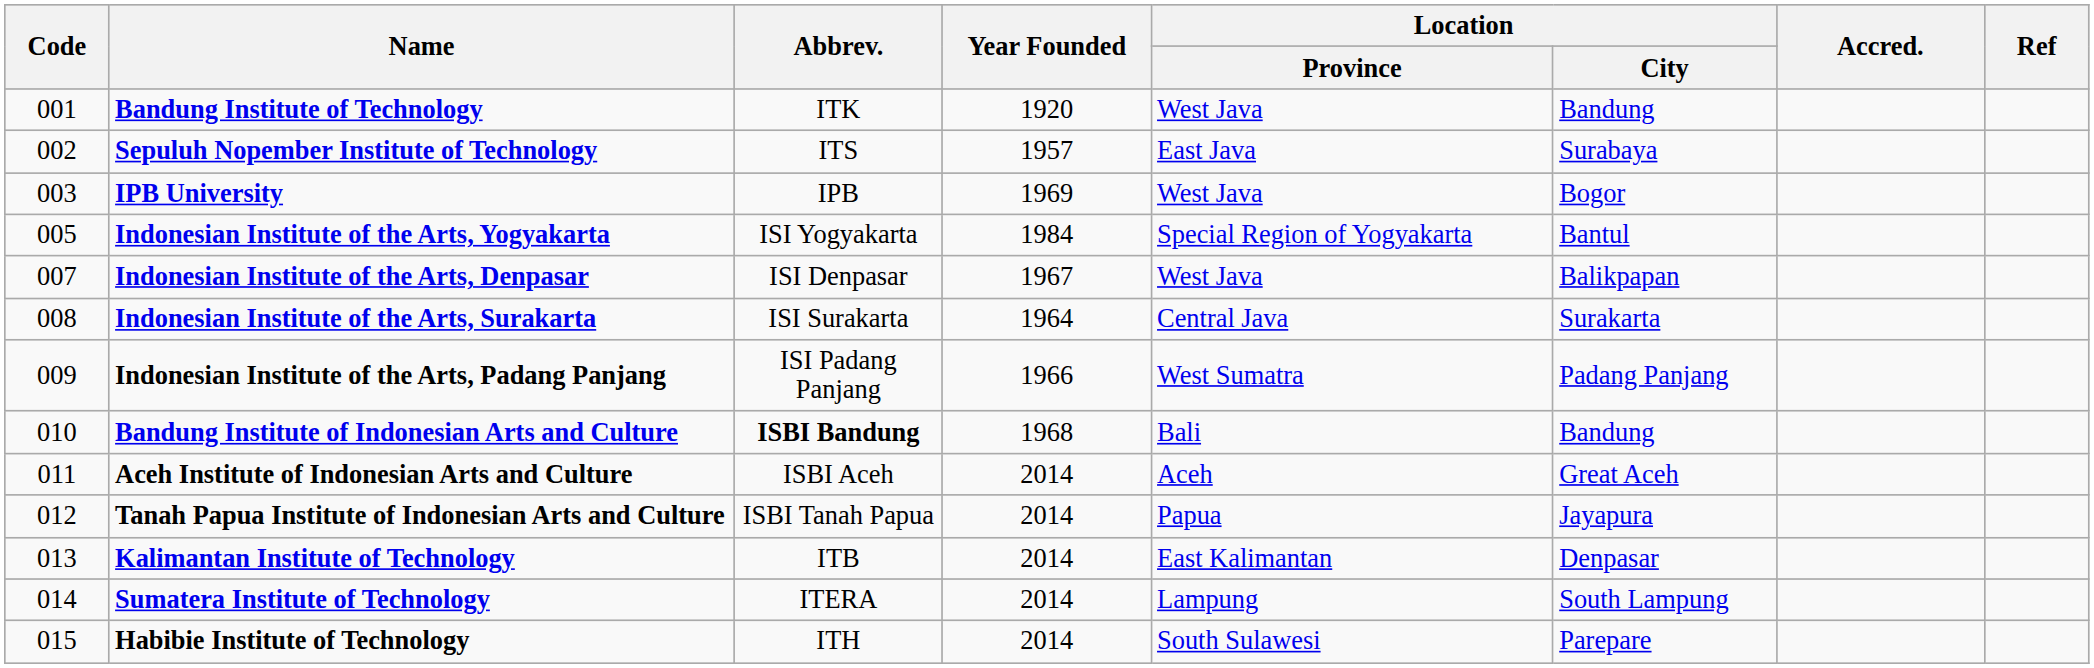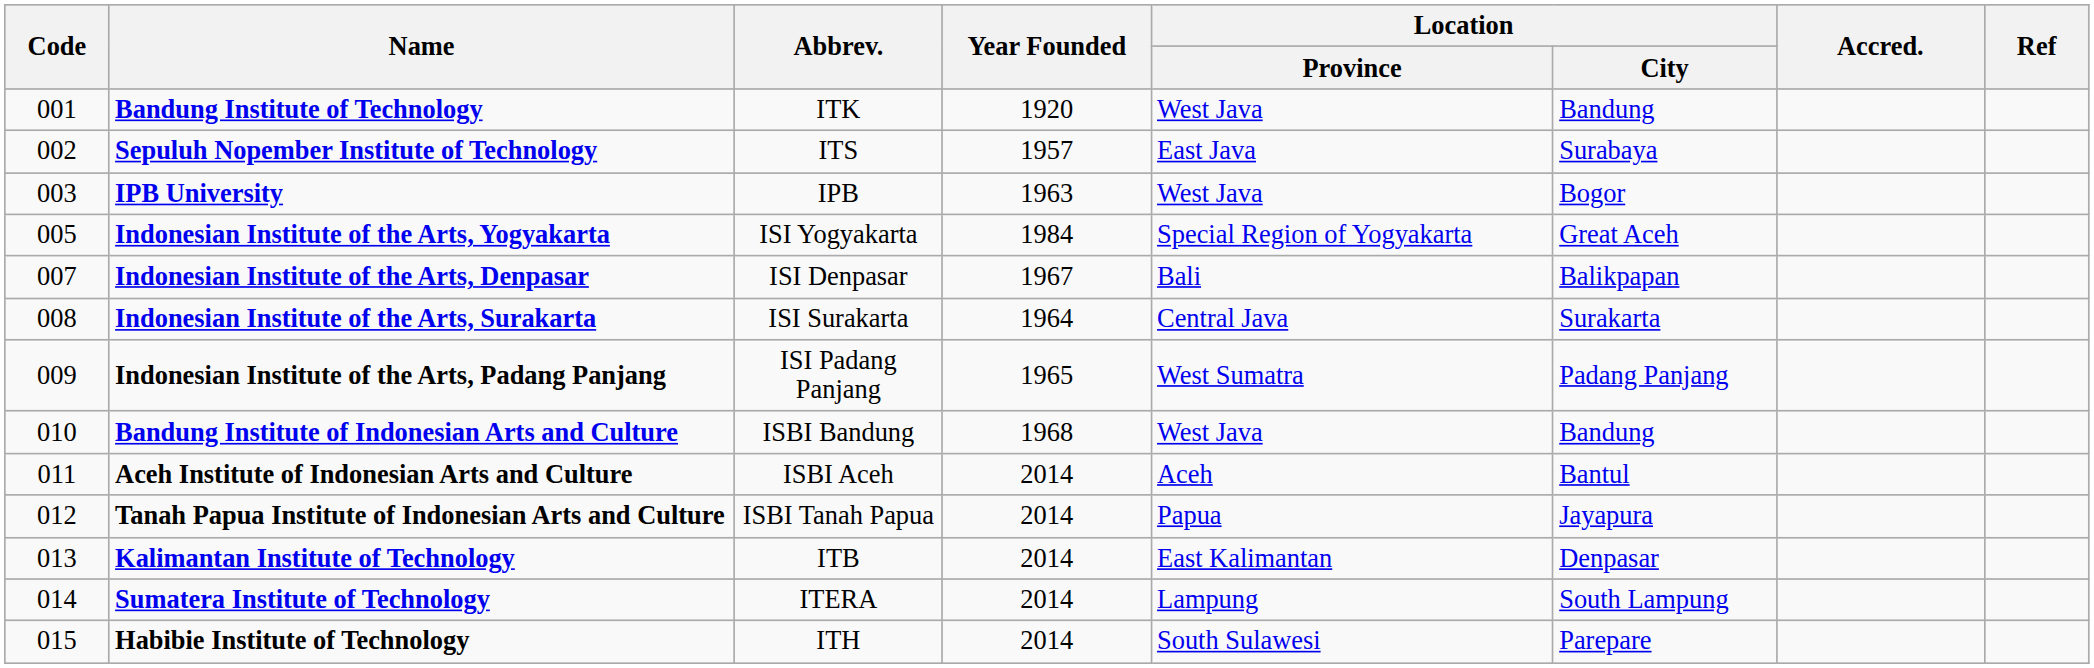IPB University | Year Founded: 1969 -> 1963
Indonesian Institute of the Arts, Yogyakarta | Location / City: Bantul -> Great Aceh
Indonesian Institute of the Arts, Denpasar | Location / Province: West Java -> Bali
Indonesian Institute of the Arts, Padang Panjang | Year Founded: 1966 -> 1965
Bandung Institute of Indonesian Arts and Culture | Abbrev.: bold -> normal
Bandung Institute of Indonesian Arts and Culture | Location / Province: Bali -> West Java
Aceh Institute of Indonesian Arts and Culture | Location / City: Great Aceh -> Bantul
